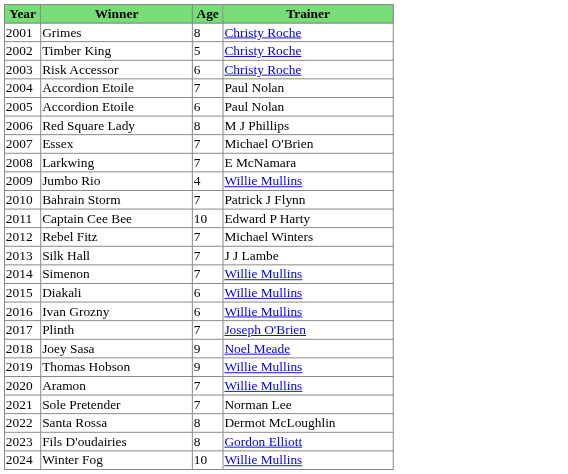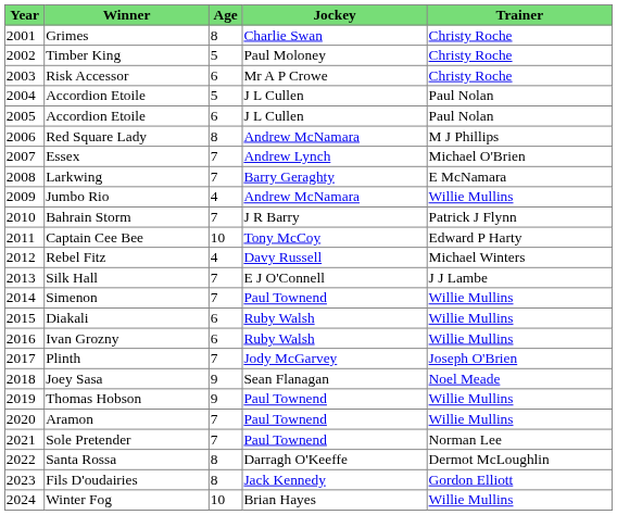+ column: Jockey | Charlie Swan | Paul Moloney | Mr A P Crowe | J L Cullen | J L Cullen | Andrew McNamara | Andrew Lynch | Barry Geraghty | Andrew McNamara | J R Barry | Tony McCoy | Davy Russell | E J O'Connell | Paul Townend | Ruby Walsh | Ruby Walsh | Jody McGarvey | Sean Flanagan | Paul Townend | Paul Townend | Paul Townend | Darragh O'Keeffe | Jack Kennedy | Brian Hayes
2004 / Accordion Etoile | Age: 7 -> 5
Rebel Fitz | Age: 7 -> 4
